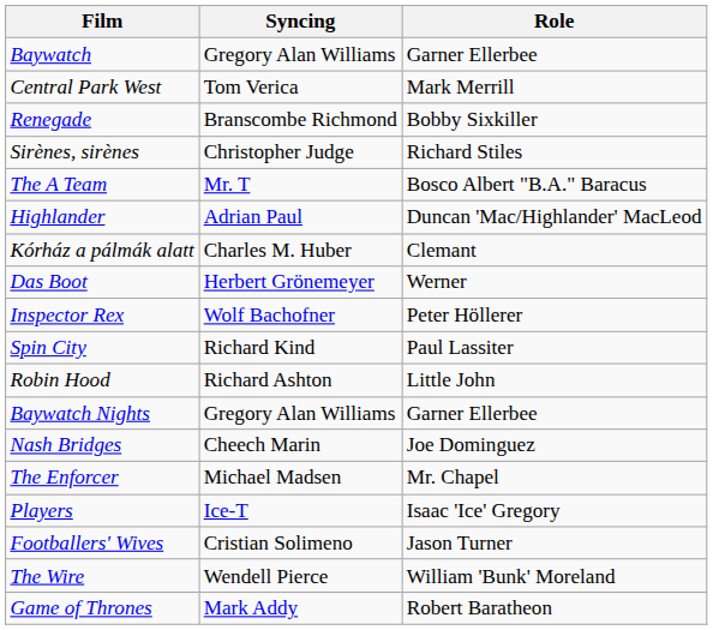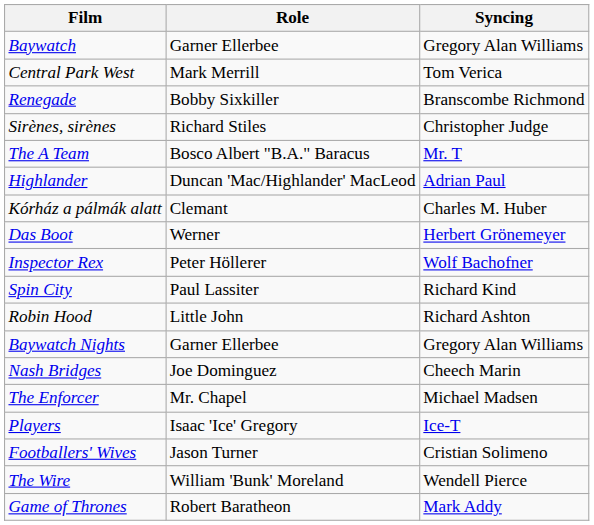columns swapped: Role <-> Syncing
